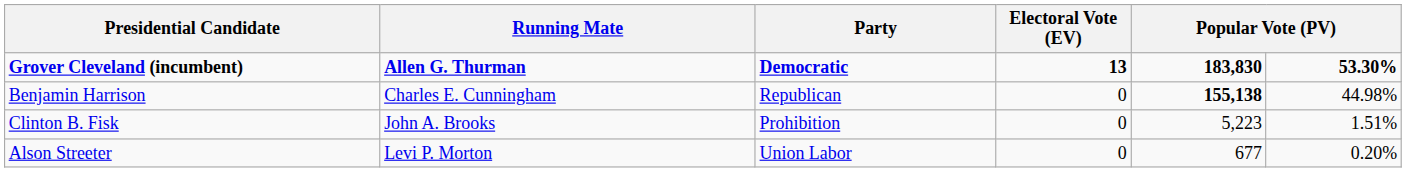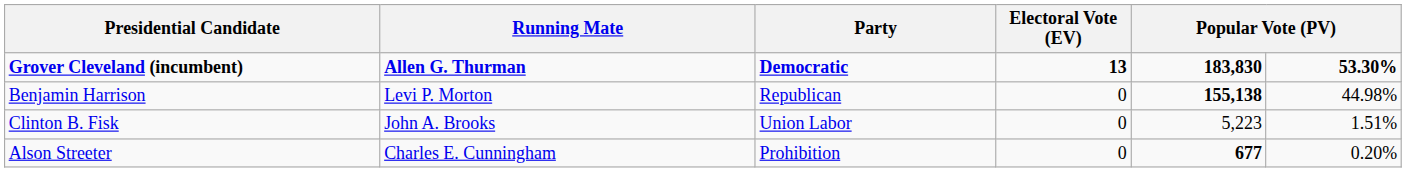Benjamin Harrison | Running Mate: Charles E. Cunningham -> Levi P. Morton
Clinton B. Fisk | Party: Prohibition -> Union Labor
Alson Streeter | Running Mate: Levi P. Morton -> Charles E. Cunningham
Alson Streeter | Party: Union Labor -> Prohibition
Alson Streeter | column 5: normal -> bold
